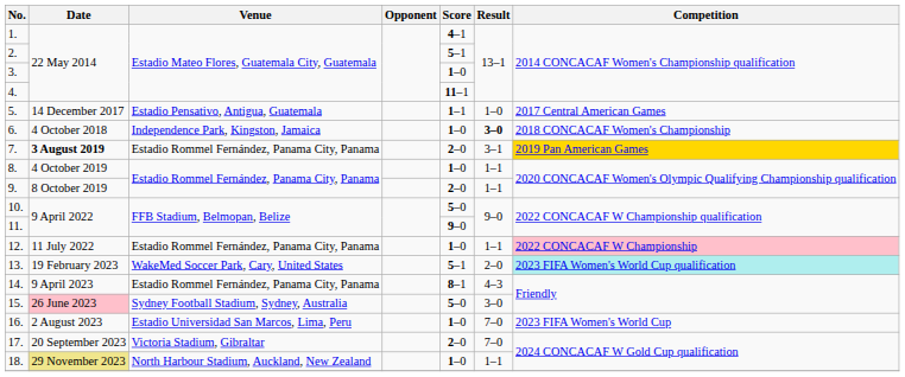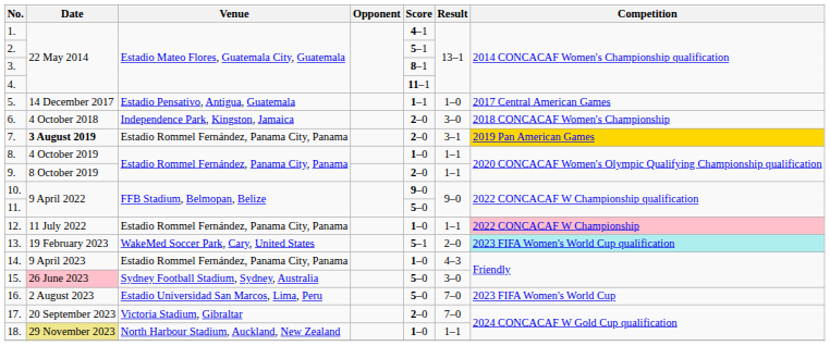3. | Score: 1–0 -> 8–1
6. | Score: 1–0 -> 2–0
6. | Result: bold -> normal
10. | Score: 5–0 -> 9–0
11. | Score: 9–0 -> 5–0
14. | Score: 8–1 -> 1–0
16. | Score: 1–0 -> 5–0
